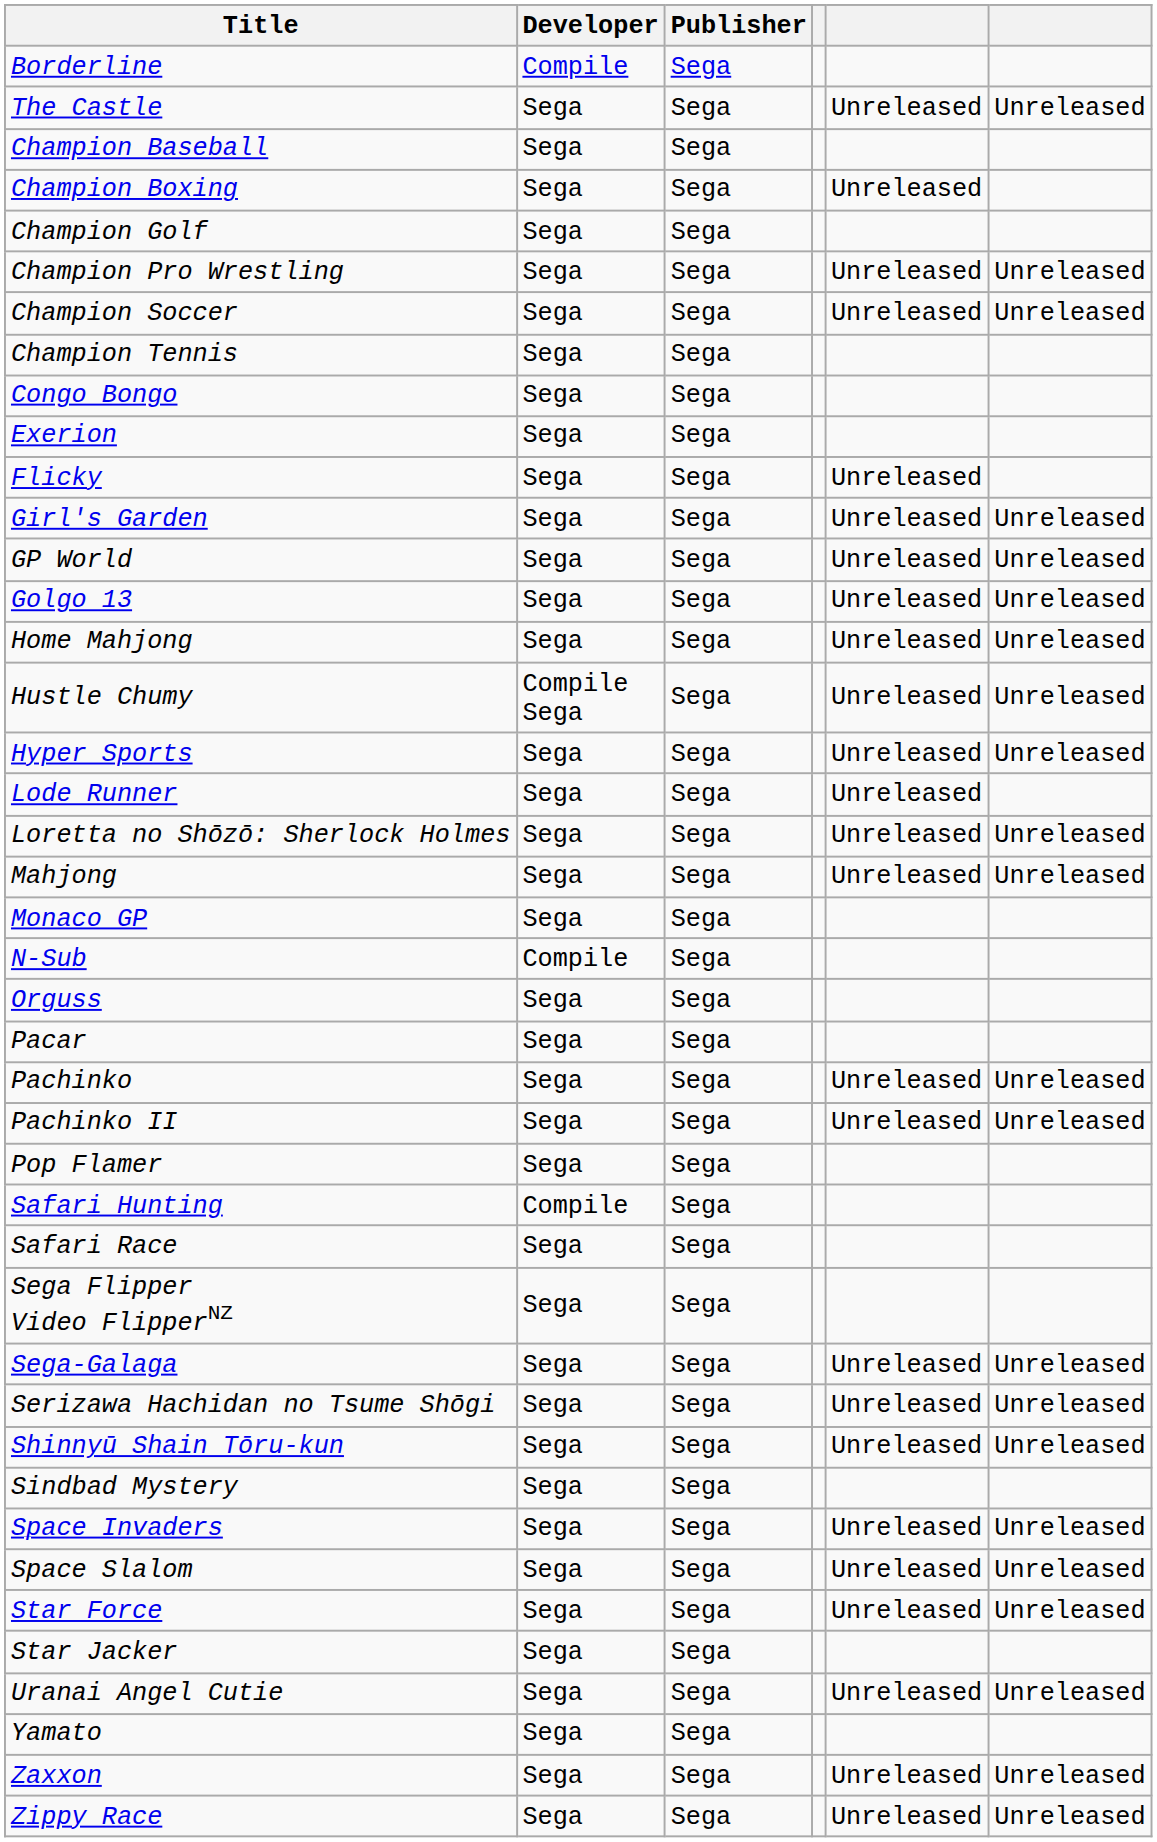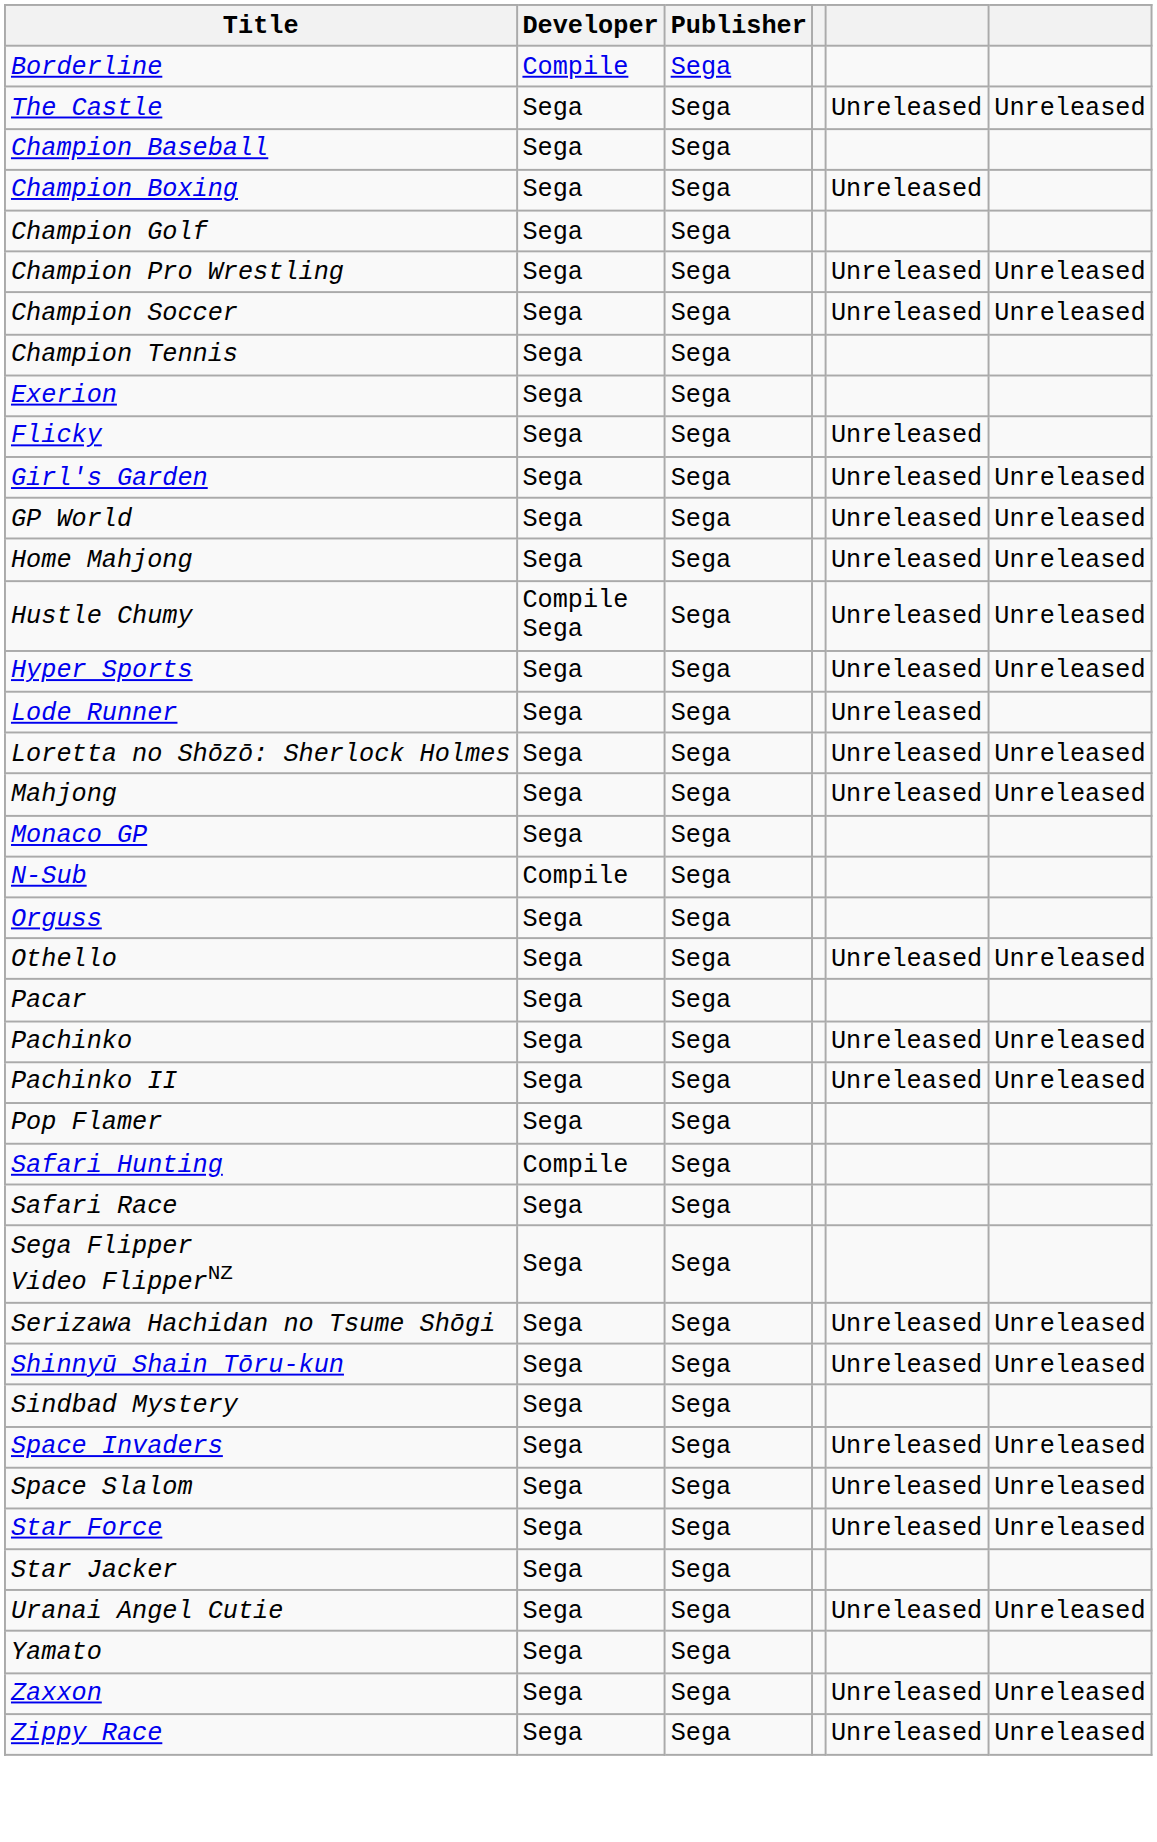- row: Congo Bongo | Sega | Sega
- row: Golgo 13 | Sega | Sega | Unreleased | Unreleased
+ row: Othello | Sega | Sega | Unreleased | Unreleased
- row: Sega-Galaga | Sega | Sega | Unreleased | Unreleased
